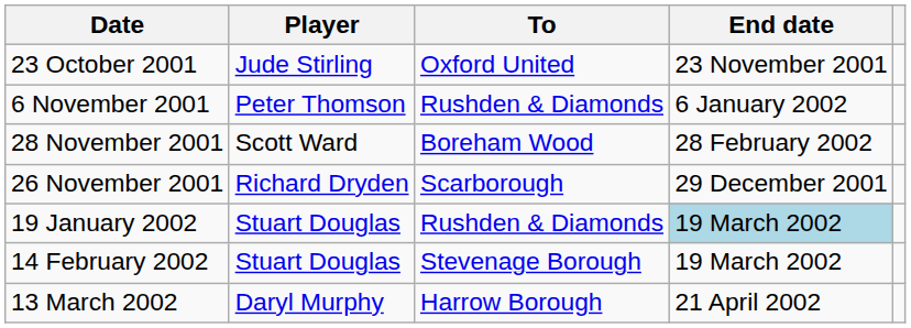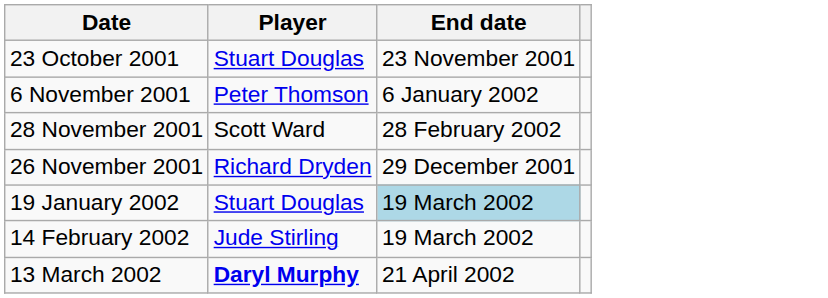- column: To | Oxford United | Rushden & Diamonds | Boreham Wood | Scarborough | Rushden & Diamonds | Stevenage Borough | Harrow Borough
23 October 2001 | Player: Jude Stirling -> Stuart Douglas
14 February 2002 | Player: Stuart Douglas -> Jude Stirling
13 March 2002 | Player: normal -> bold
